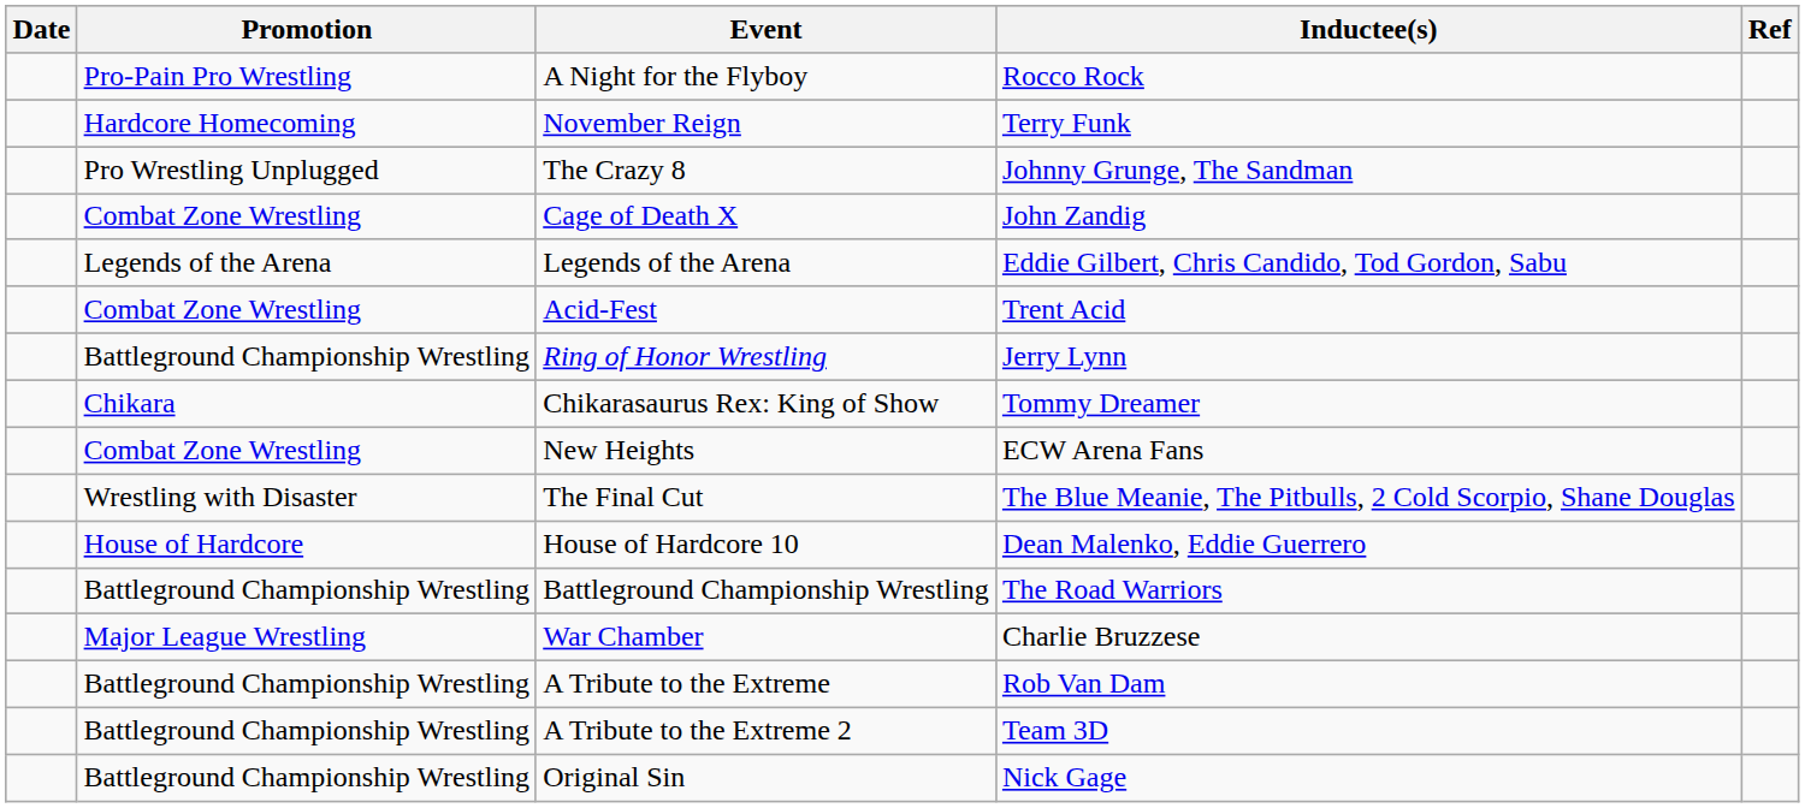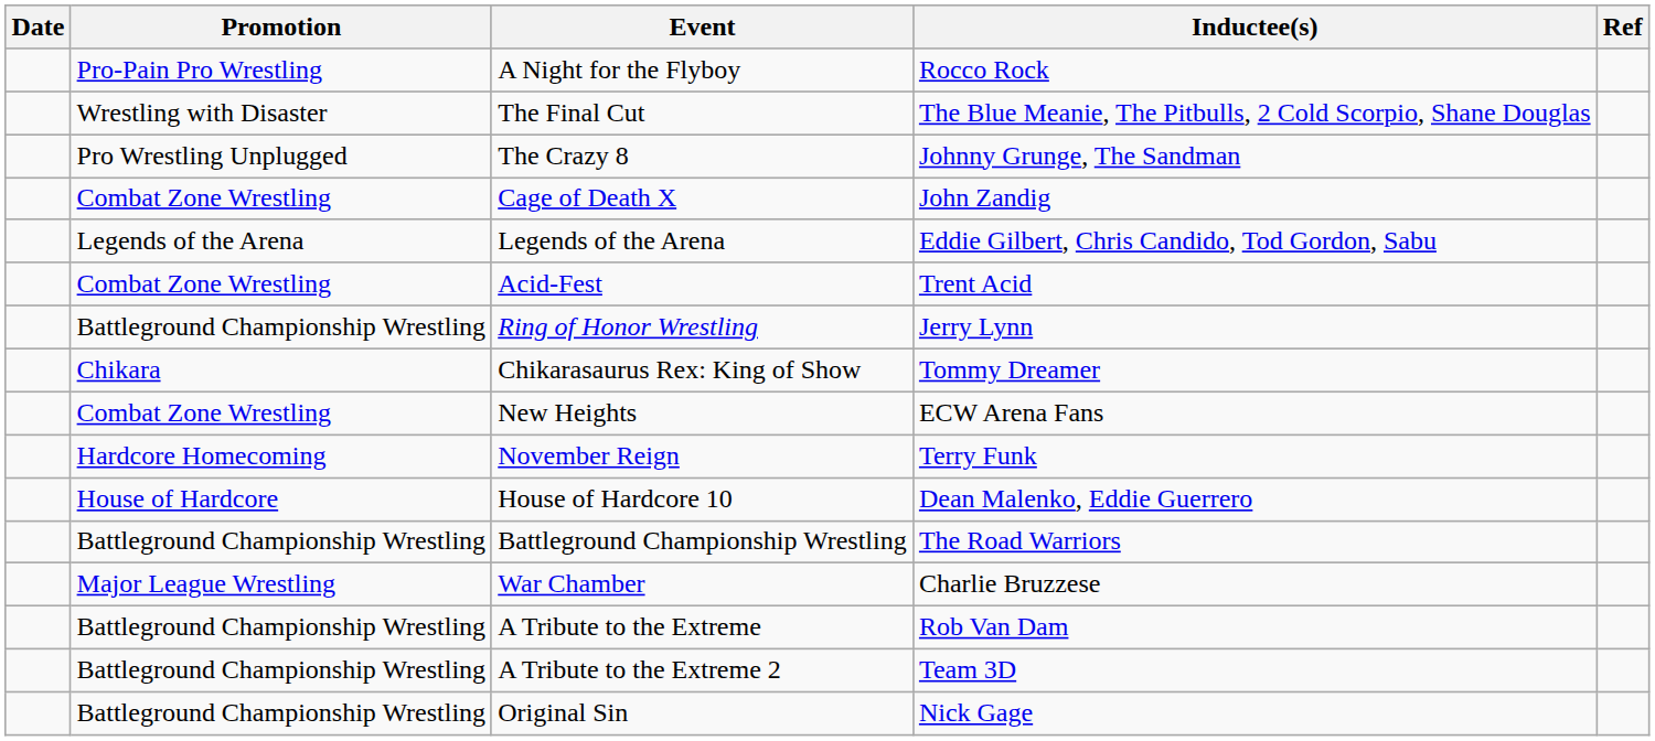rows swapped: November Reign <-> The Final Cut
